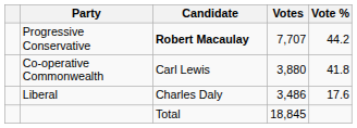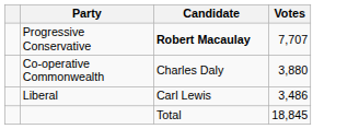- column: Vote % | 44.2 | 41.8 | 17.6
Co-operative Commonwealth | Candidate: Carl Lewis -> Charles Daly
Liberal | Candidate: Charles Daly -> Carl Lewis
